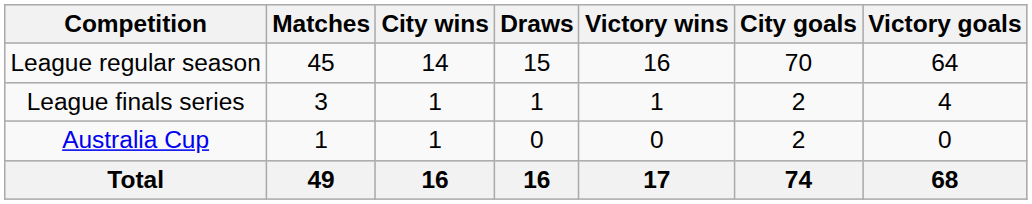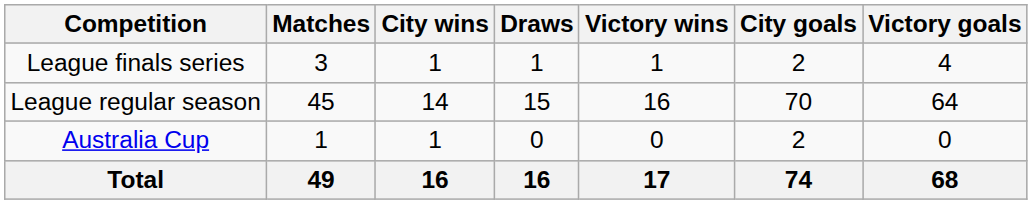rows swapped: League regular season <-> League finals series
